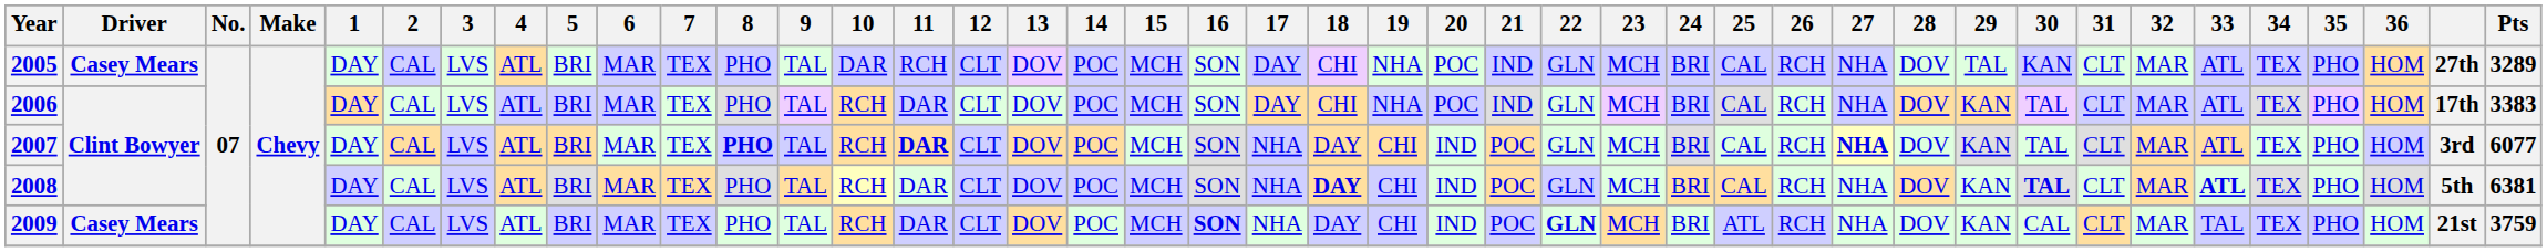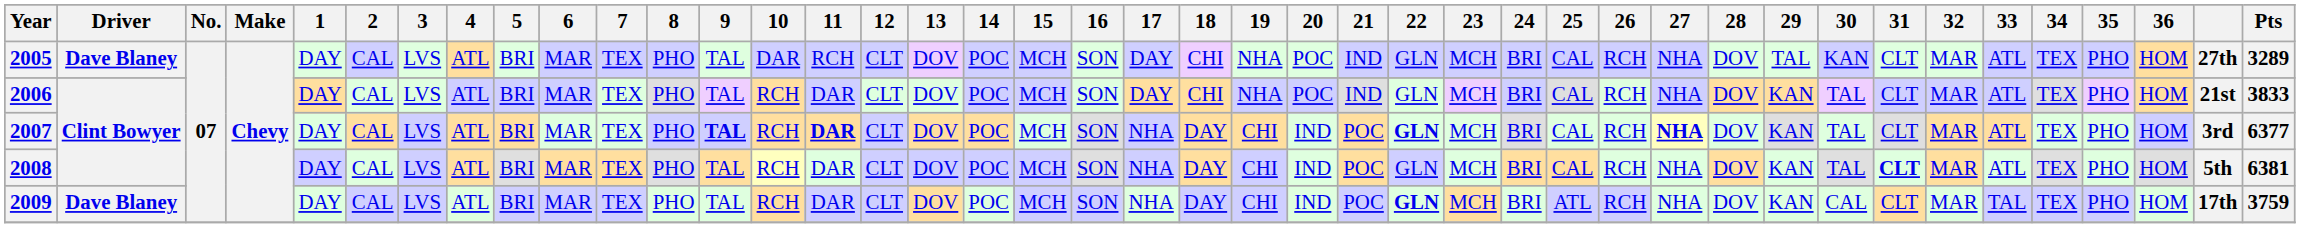2005 | Driver: Casey Mears -> Dave Blaney
2006 | column 41: 17th -> 21st
2006 | Pts: 3383 -> 3833
2007 | 8: bold -> normal
2007 | 9: normal -> bold
2007 | 22: normal -> bold
2007 | Pts: 6077 -> 6377
2008 | 18: bold -> normal
2008 | 30: bold -> normal
2008 | 31: normal -> bold
2008 | 33: bold -> normal
2009 | Driver: Casey Mears -> Dave Blaney
2009 | 16: bold -> normal
2009 | column 41: 21st -> 17th
